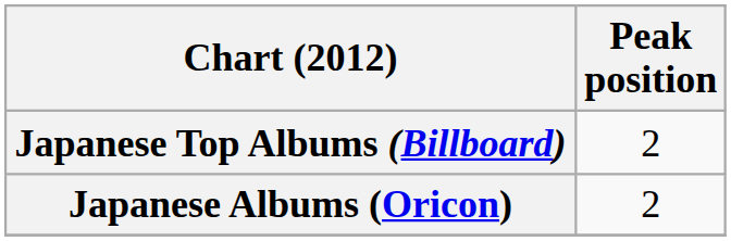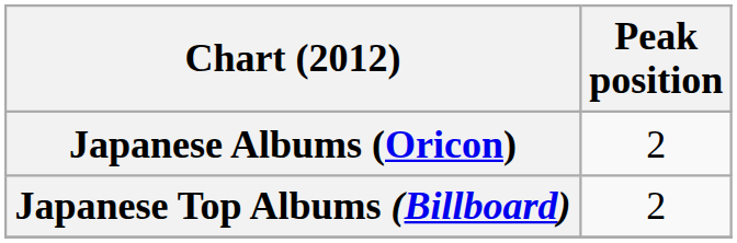rows swapped: Japanese Albums (Oricon) <-> Japanese Top Albums (Billboard)
